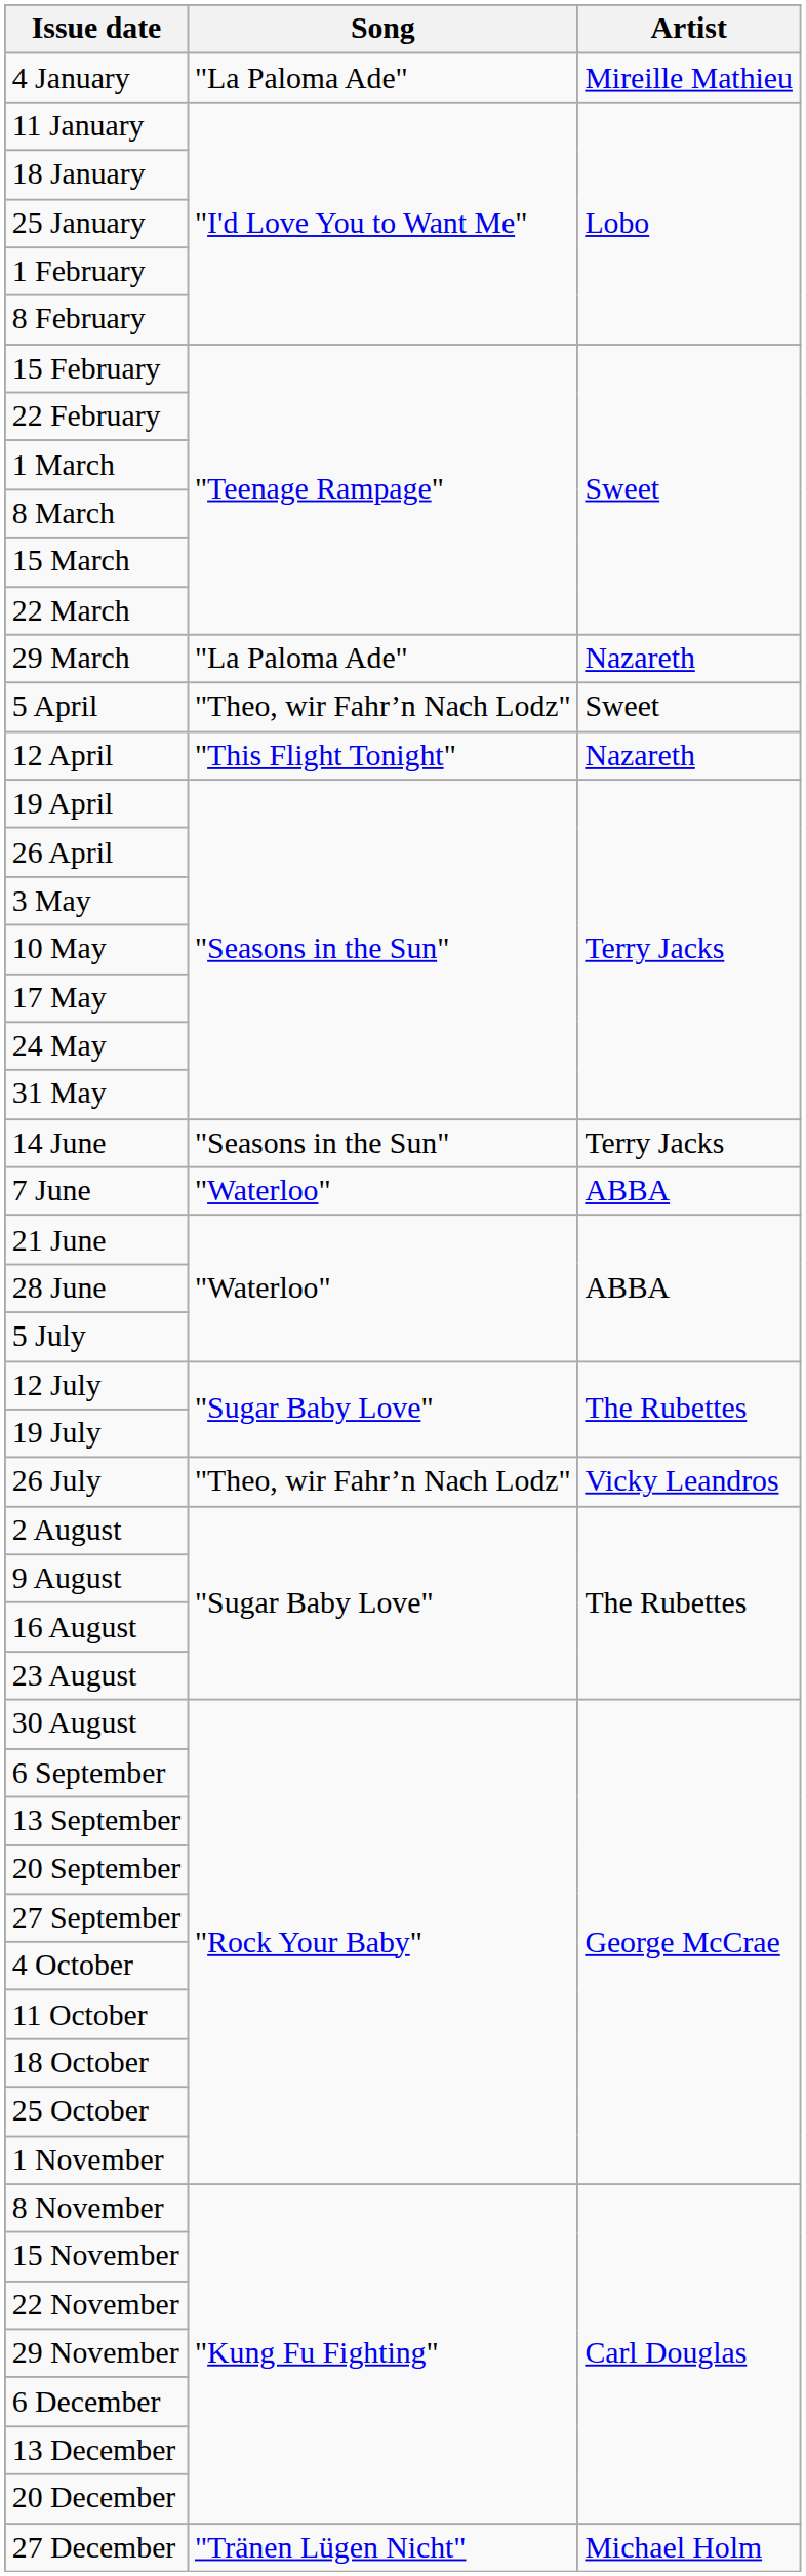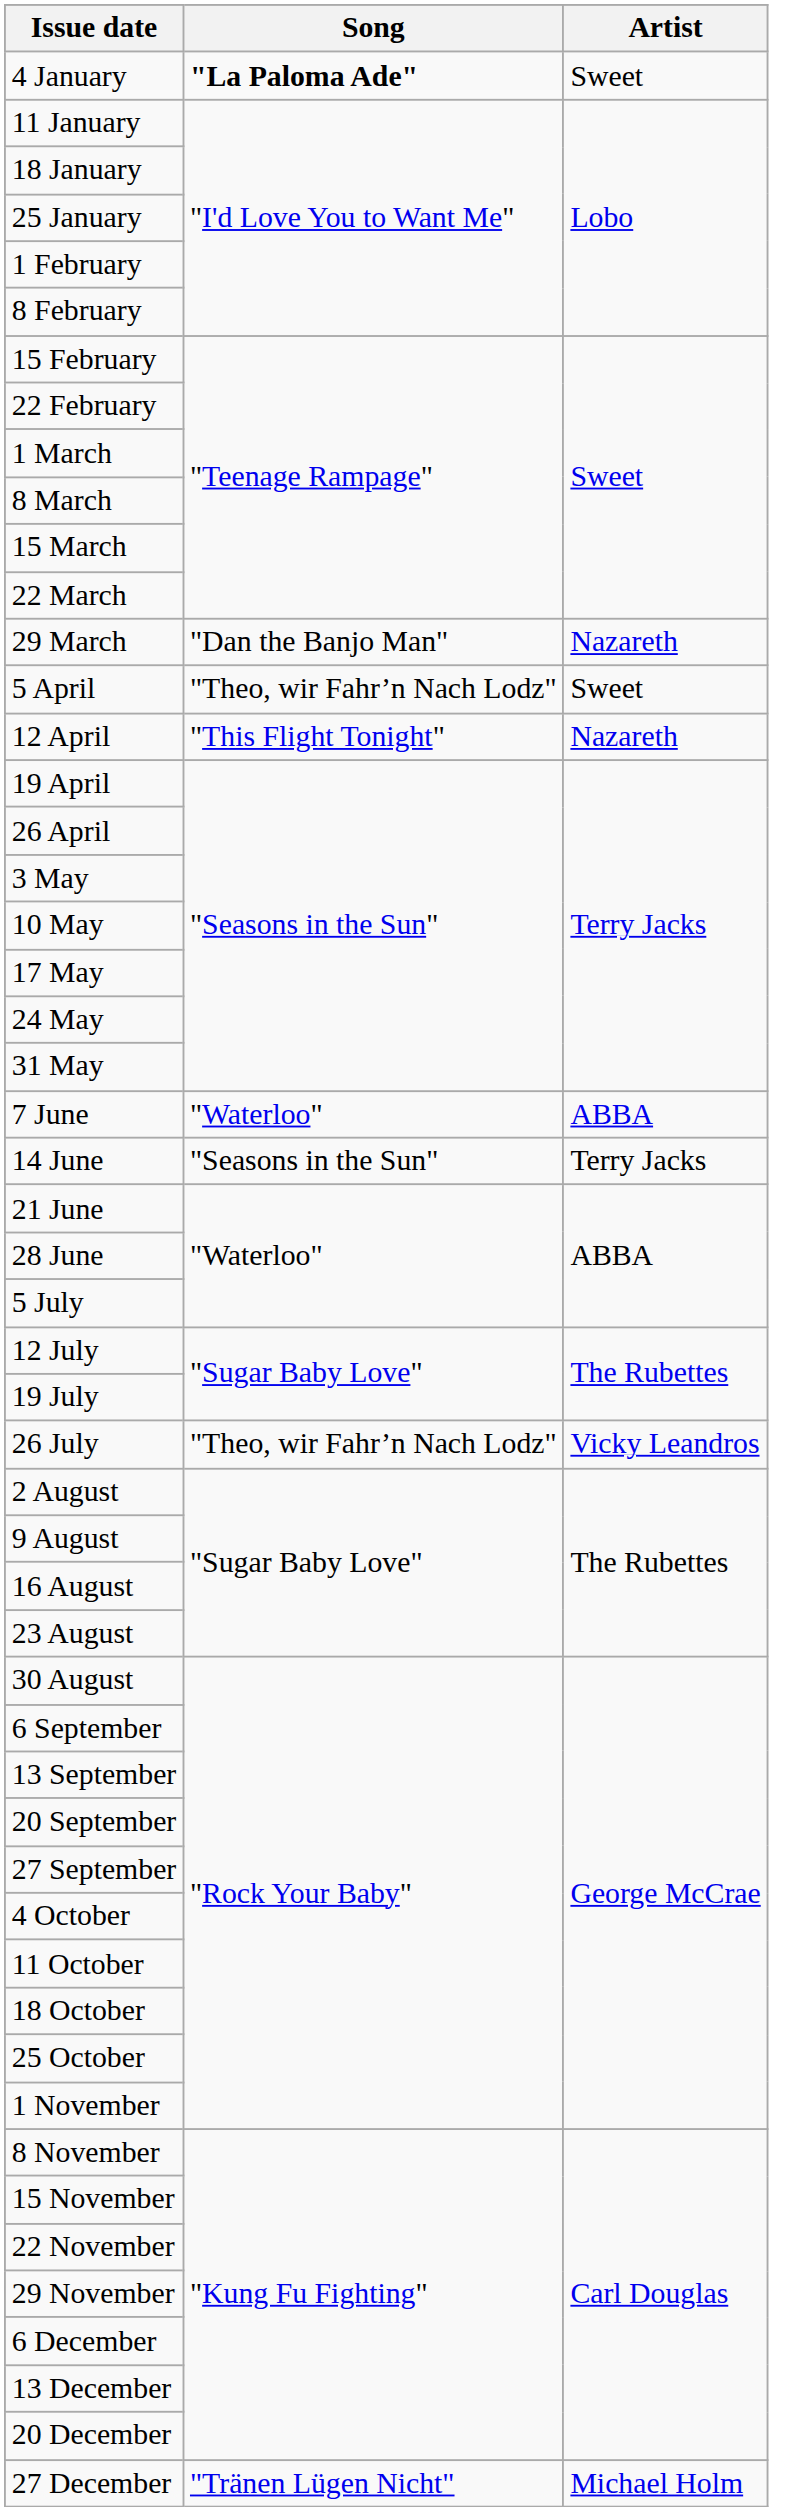4 January | Song: normal -> bold
4 January | Artist: Mireille Mathieu -> Sweet
29 March | Song: "La Paloma Ade" -> "Dan the Banjo Man"
rows swapped: 7 June <-> 14 June
